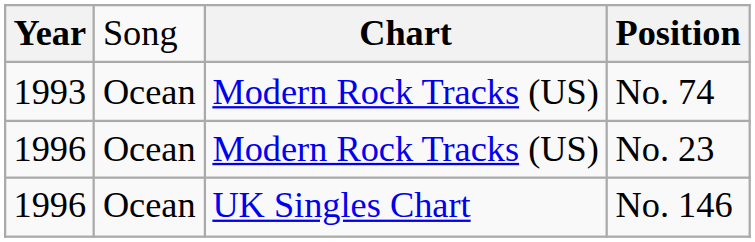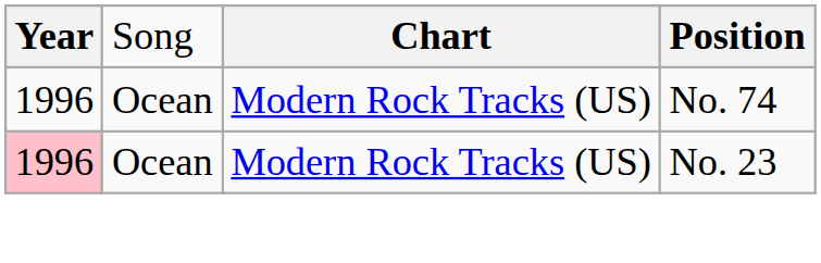No. 74 | column 1: 1993 -> 1996
No. 23 | column 1: no background -> pink background
- row: 1996 | Ocean | UK Singles Chart | No. 146
